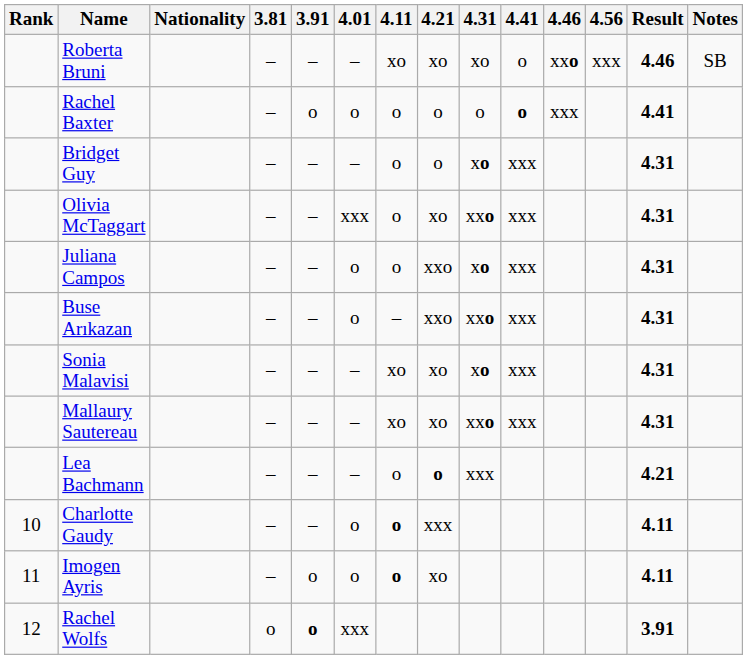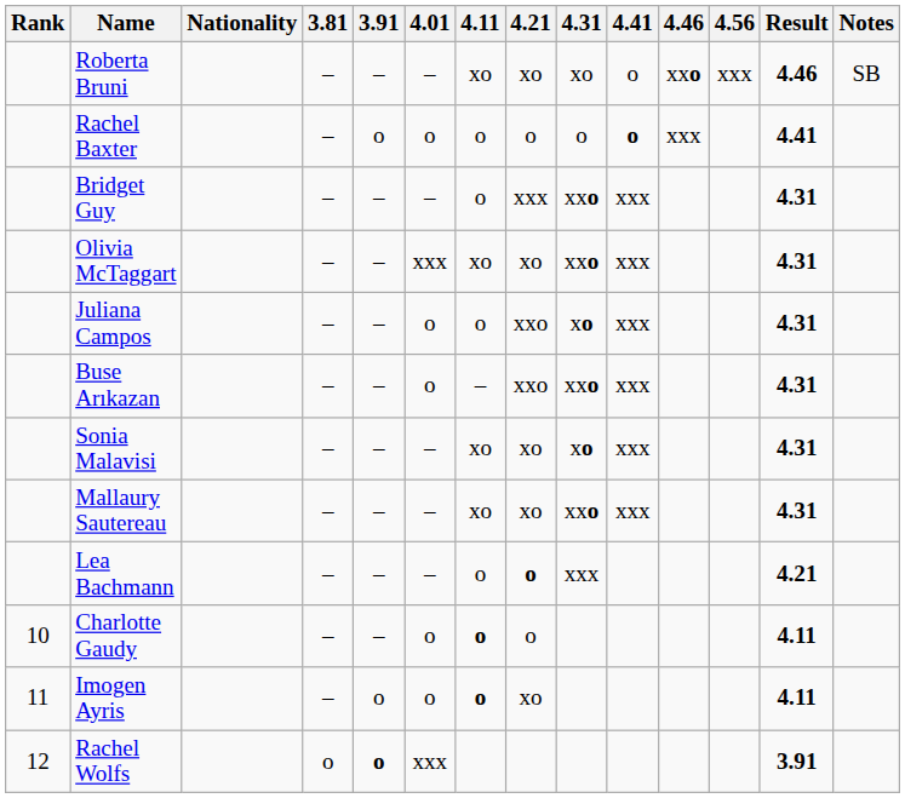Bridget Guy | 4.21: o -> xxx
Bridget Guy | 4.31: xo -> xxo
Olivia McTaggart | 4.11: o -> xo
Charlotte Gaudy | 4.21: xxx -> o
